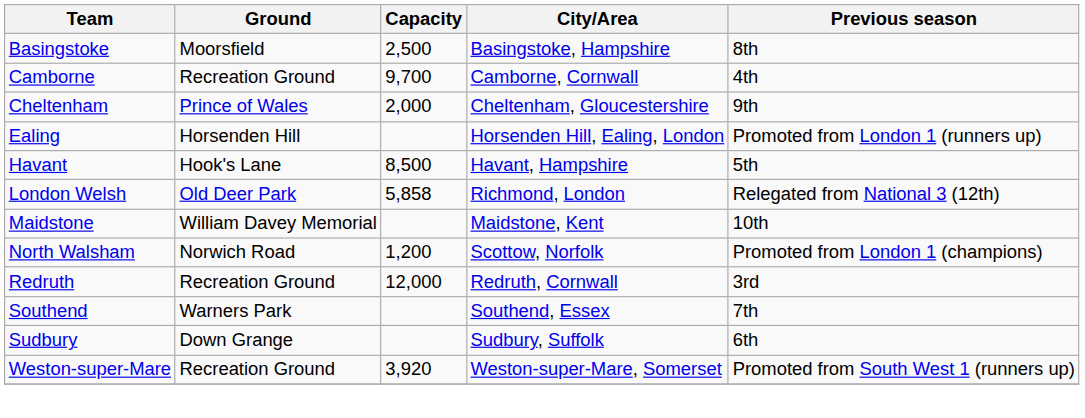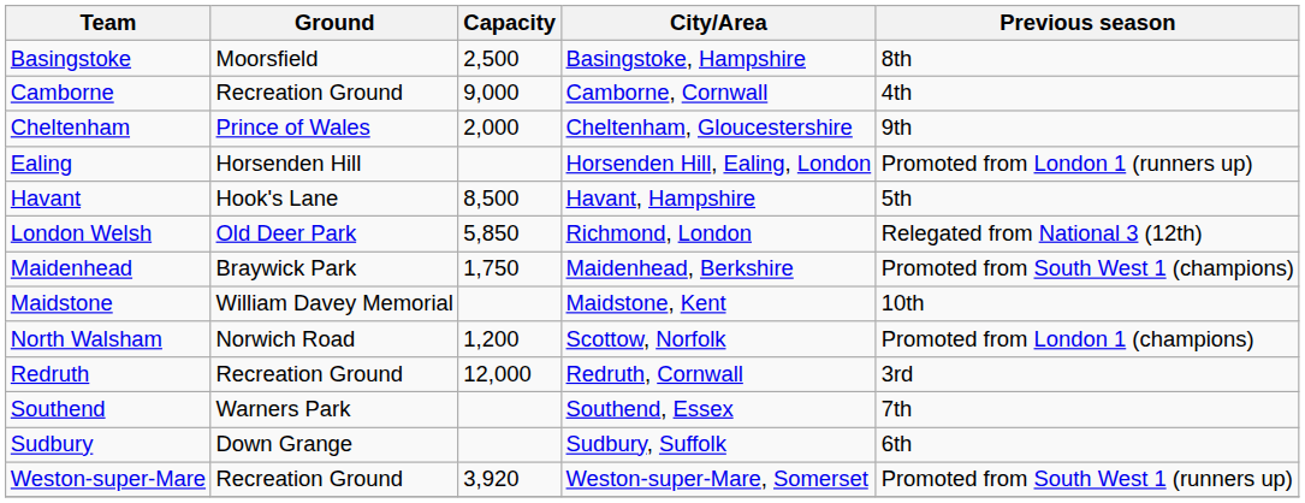Camborne | Capacity: 9,700 -> 9,000
London Welsh | Capacity: 5,858 -> 5,850
+ row: Maidenhead | Braywick Park | 1,750 | Maidenhead, Berkshire | Promoted from South West 1 (champions)
